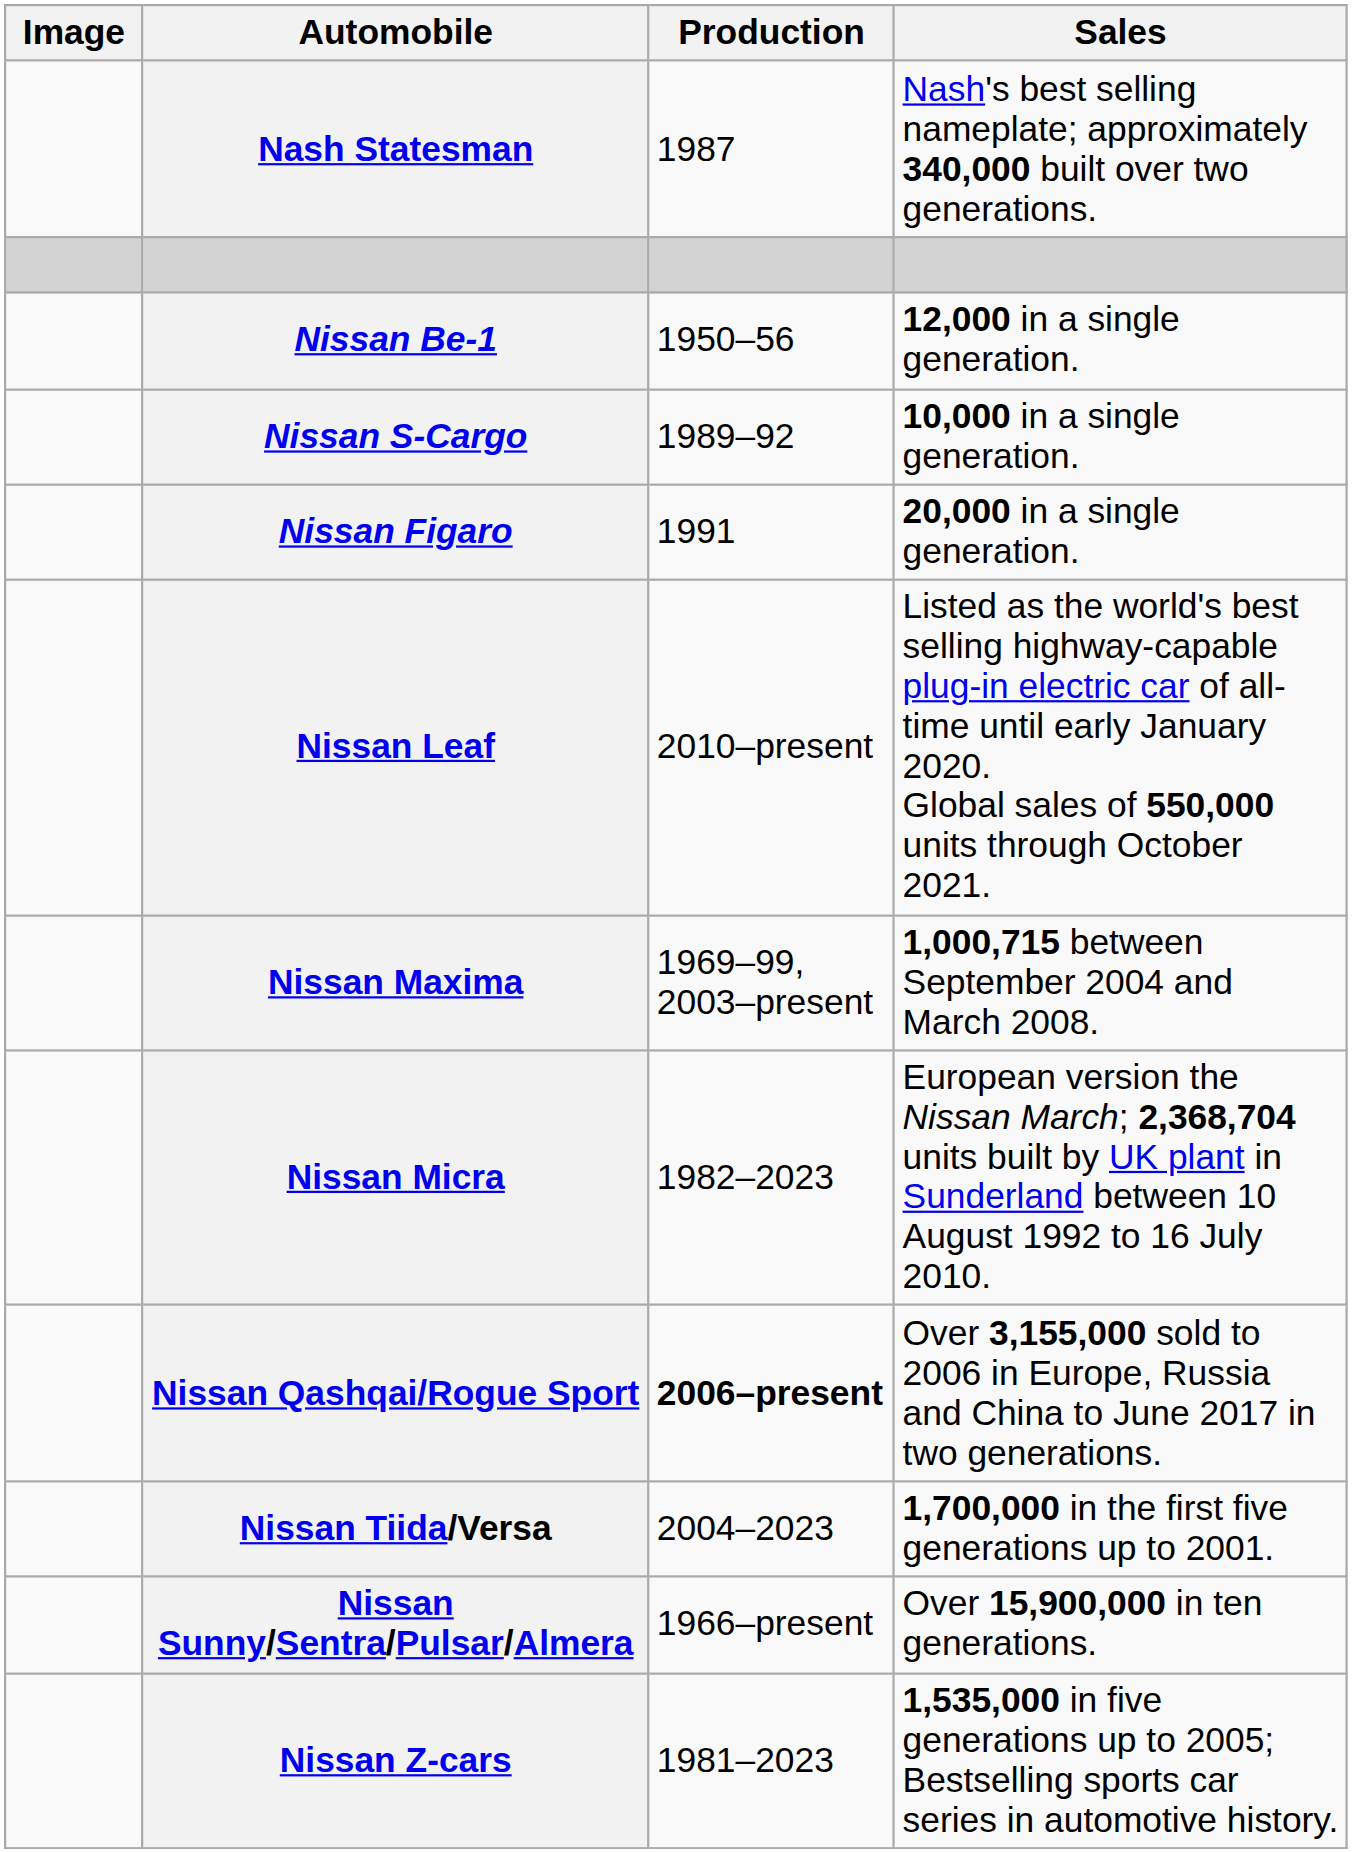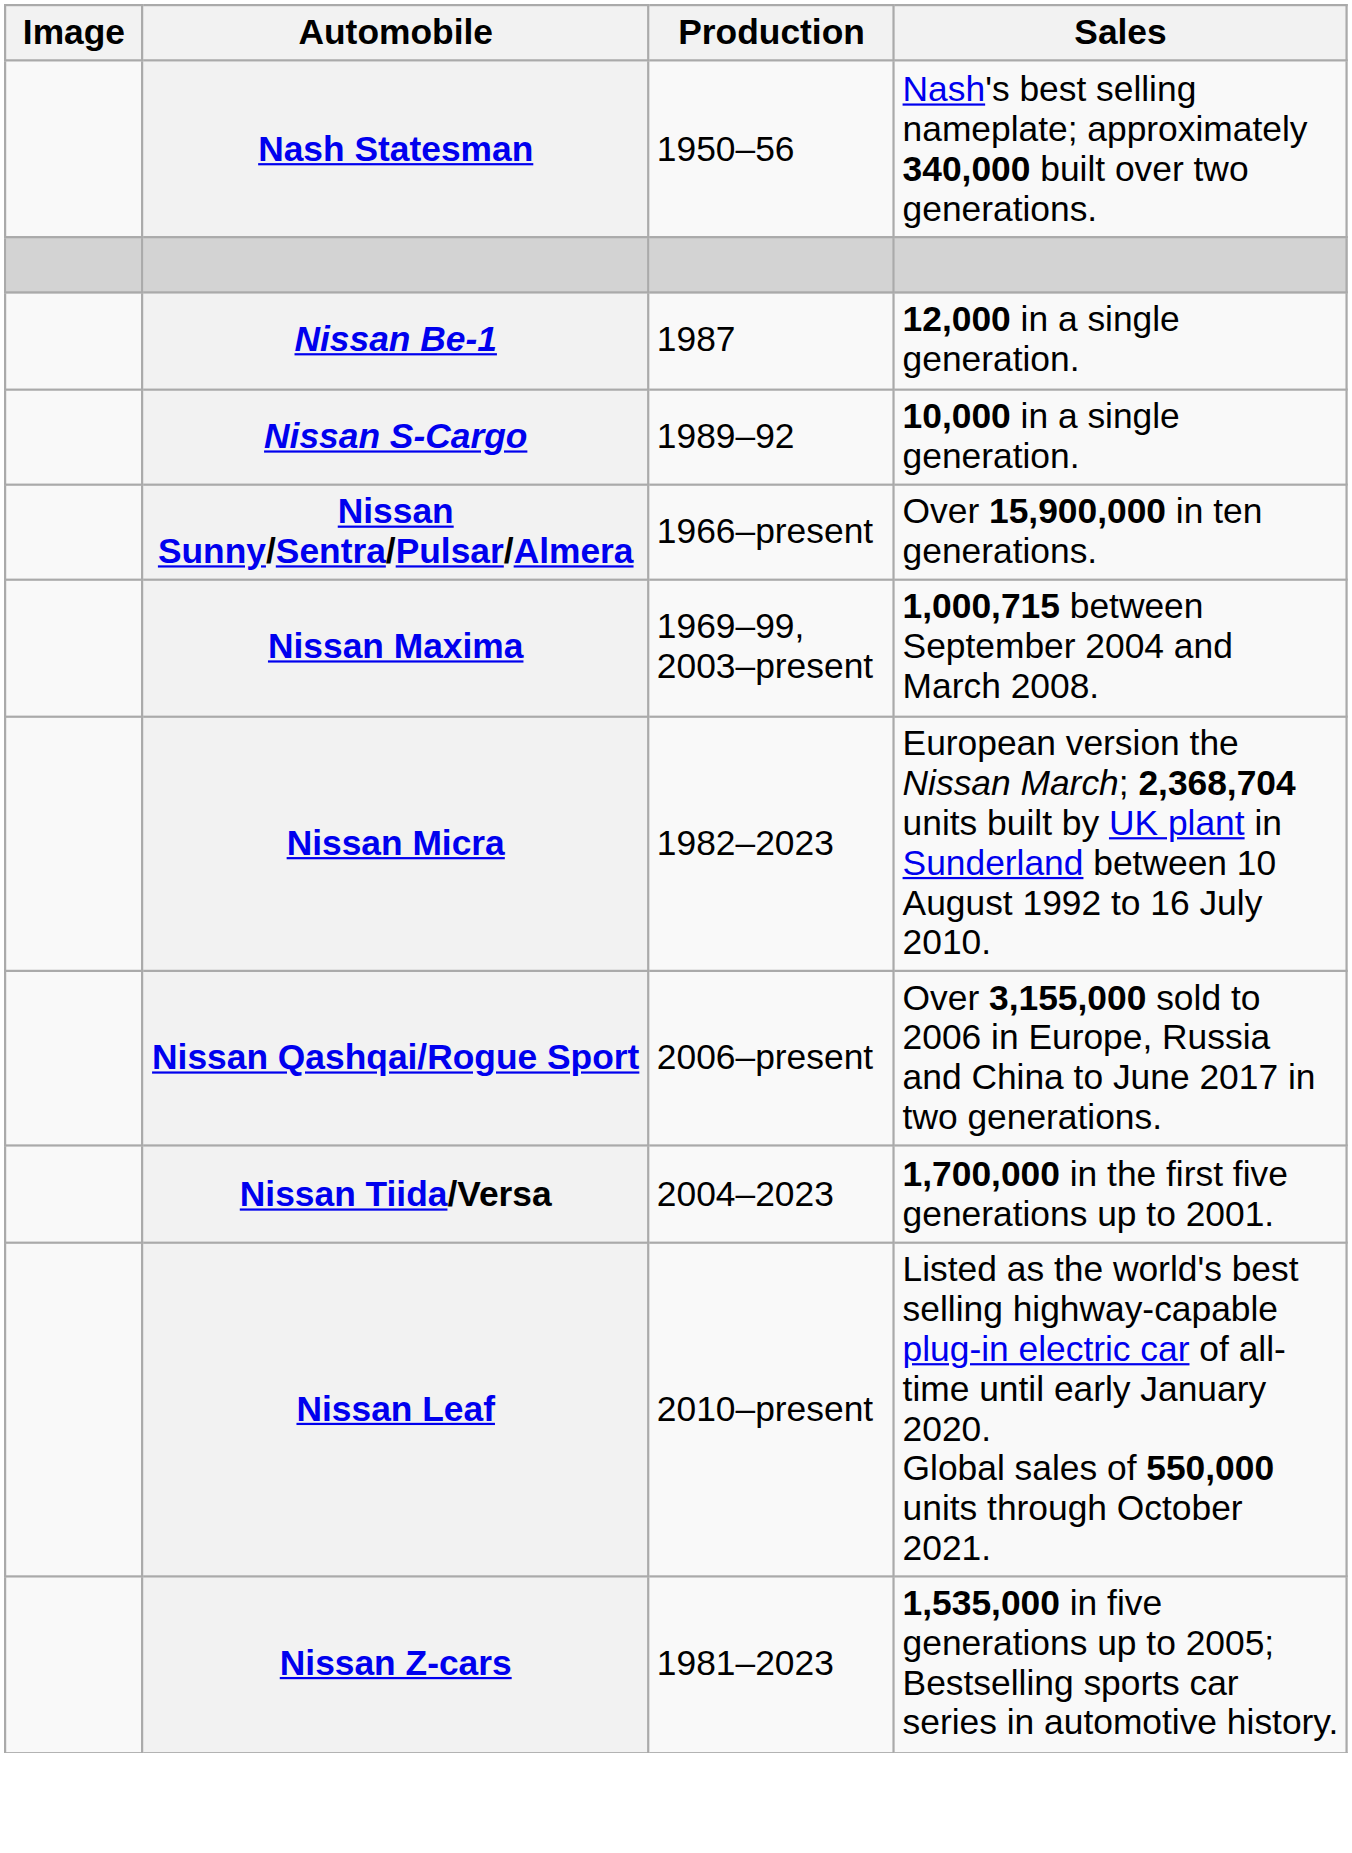Nash Statesman | Production: 1987 -> 1950–56
Nissan Be-1 | Production: 1950–56 -> 1987
- row: Nissan Figaro | 1991 | 20,000 in a single generation.
rows swapped: Nissan Leaf <-> Nissan Sunny/Sentra/Pulsar/Almera
Nissan Qashqai/Rogue Sport | Production: bold -> normal
